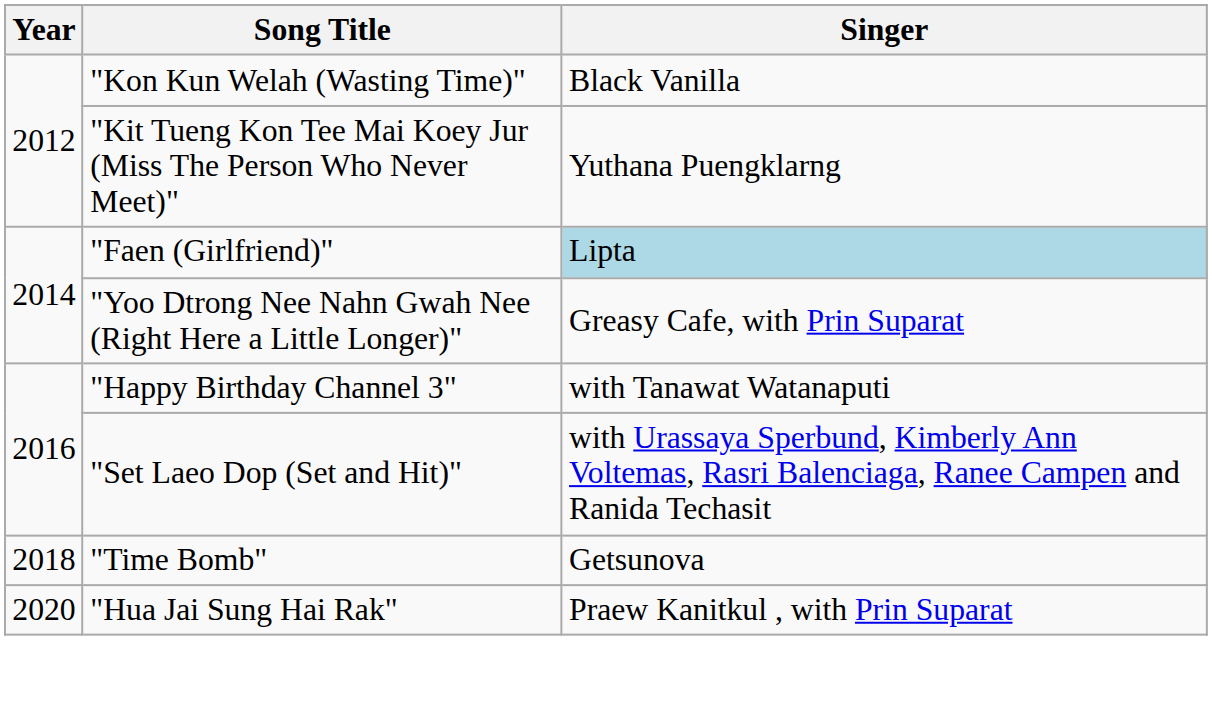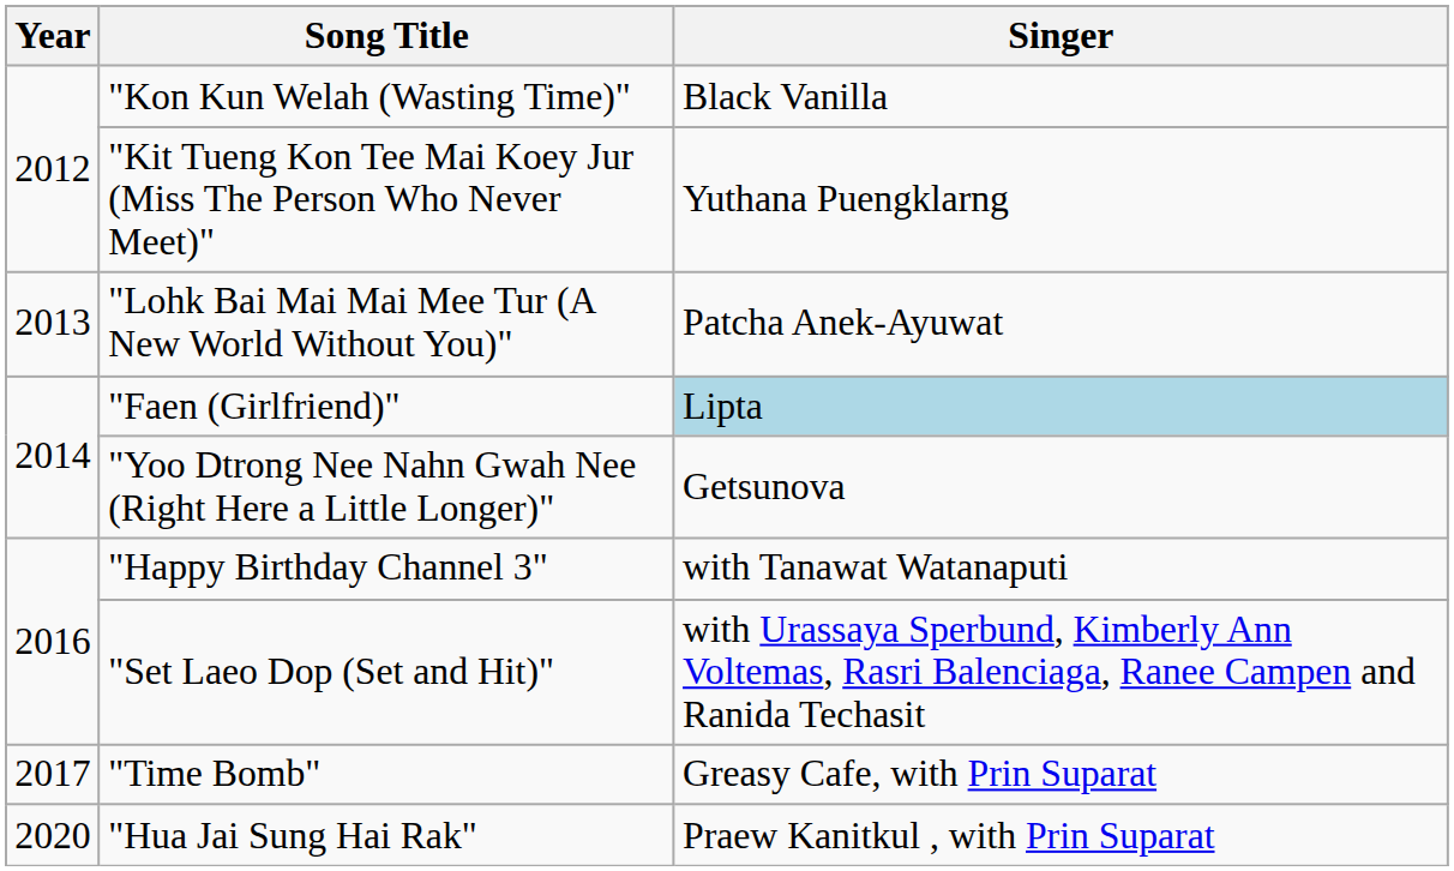+ row: 2013 | "Lohk Bai Mai Mai Mee Tur (A New World Without You)" | Patcha Anek-Ayuwat
"Yoo Dtrong Nee Nahn Gwah Nee (Right Here a Little Longer)" | Singer: Greasy Cafe, with Prin Suparat -> Getsunova
"Time Bomb" | Year: 2018 -> 2017
"Time Bomb" | Singer: Getsunova -> Greasy Cafe, with Prin Suparat
